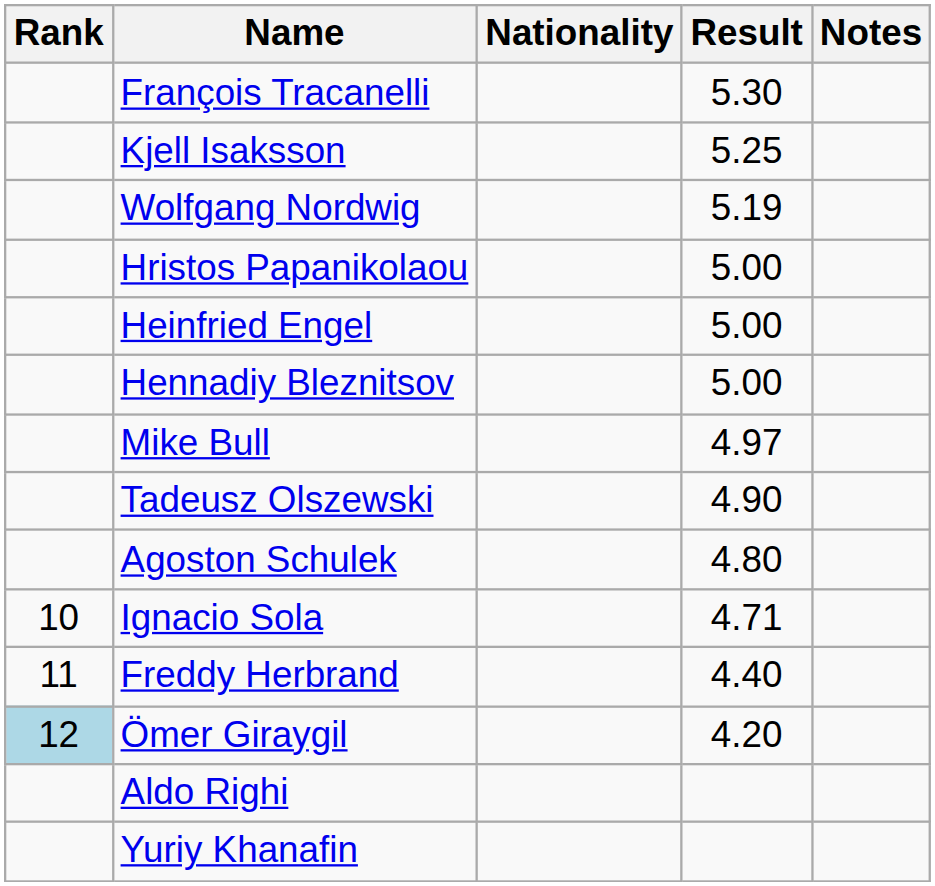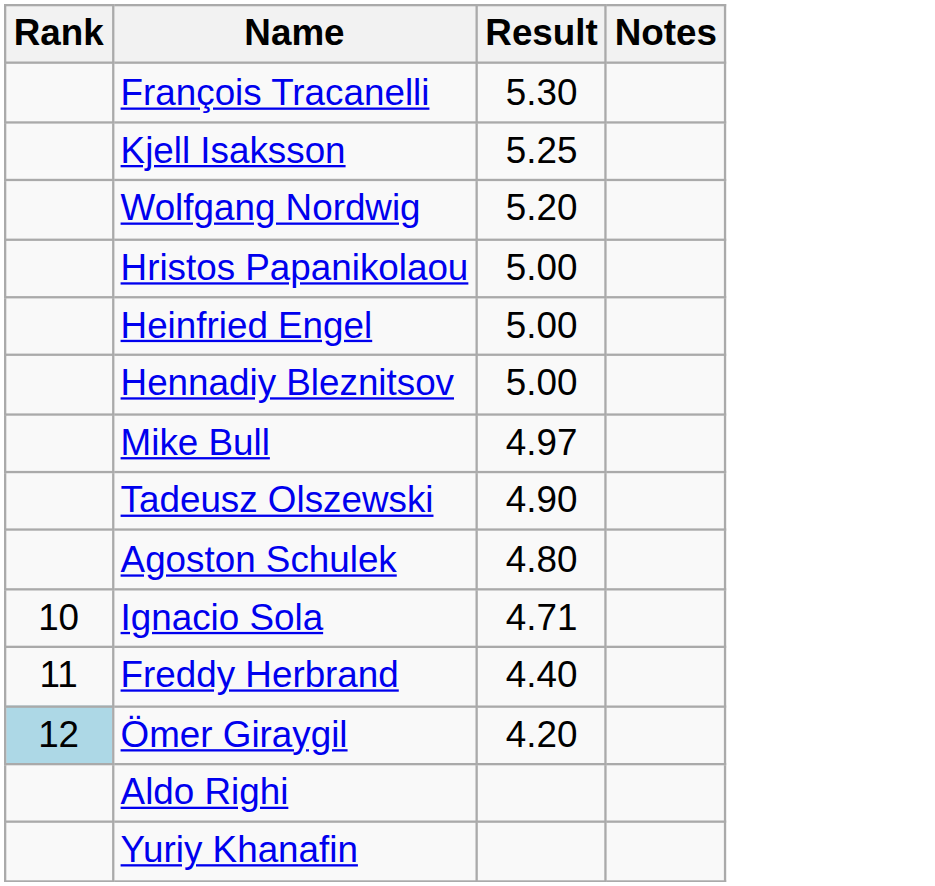- column: Nationality
Wolfgang Nordwig | Result: 5.19 -> 5.20
